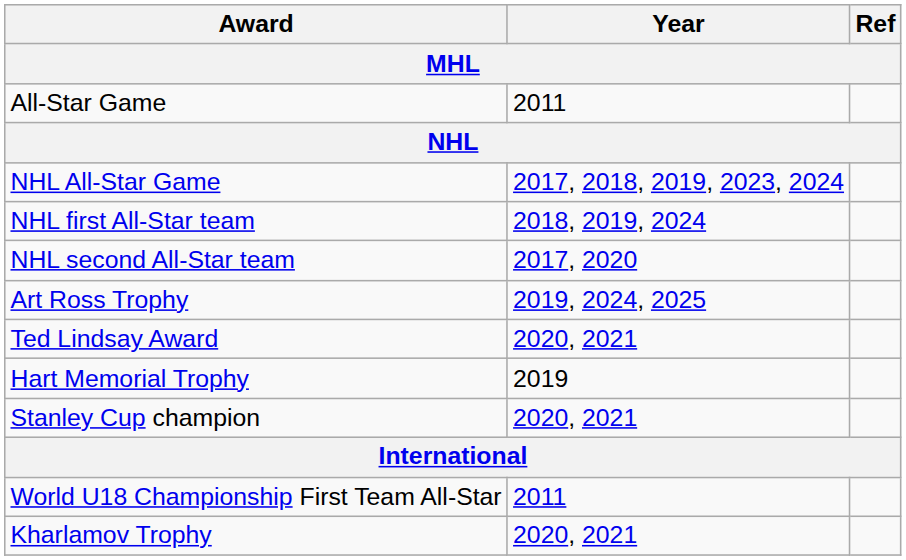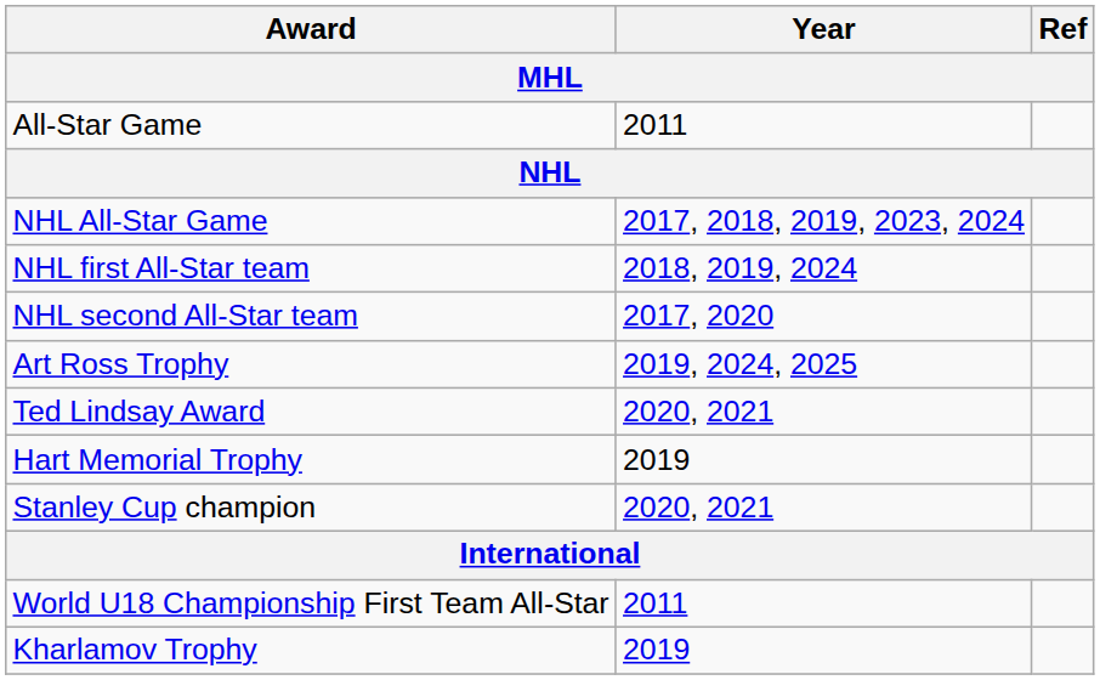Kharlamov Trophy | Year: 2020, 2021 -> 2019
